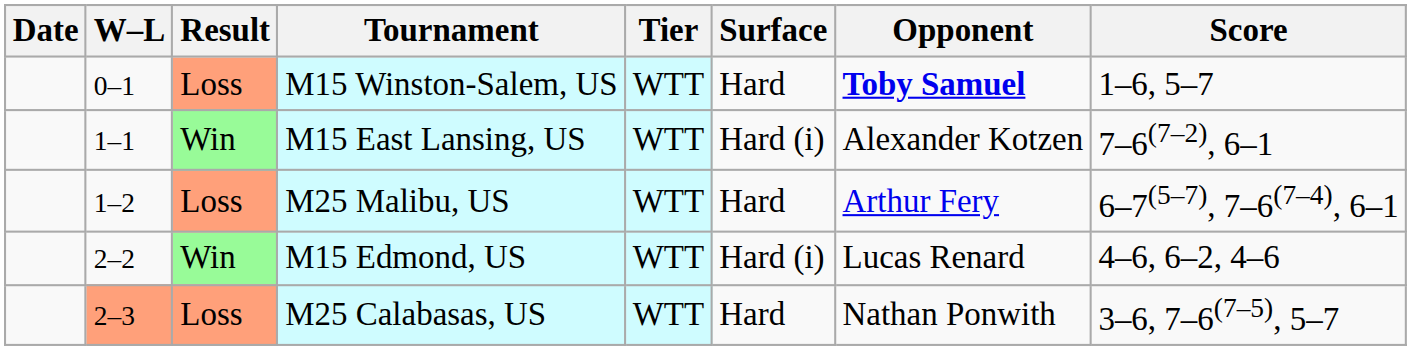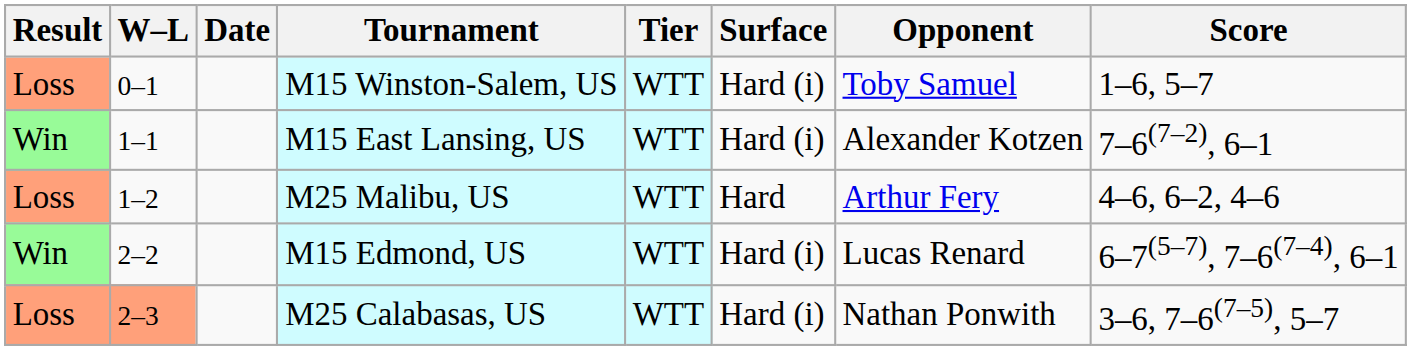columns swapped: Result <-> Date
M15 Winston-Salem, US | Surface: Hard -> Hard (i)
M15 Winston-Salem, US | Opponent: bold -> normal
M25 Malibu, US | Score: 6–7(5–7), 7–6(7–4), 6–1 -> 4–6, 6–2, 4–6
M15 Edmond, US | Score: 4–6, 6–2, 4–6 -> 6–7(5–7), 7–6(7–4), 6–1
M25 Calabasas, US | Surface: Hard -> Hard (i)
